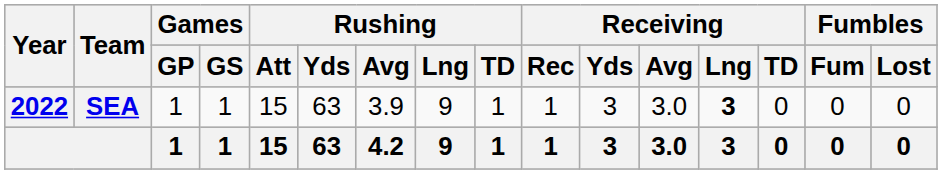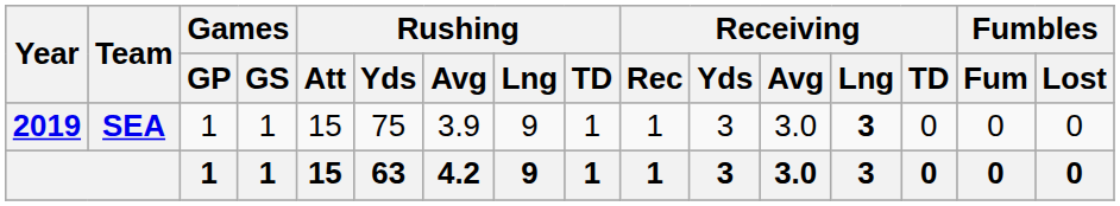SEA | Year: 2022 -> 2019
SEA | Rushing / Yds: 63 -> 75
